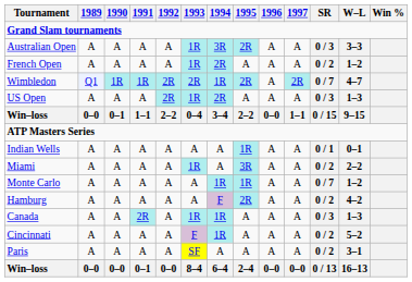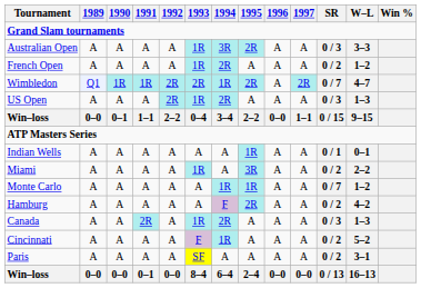Canada | 1994: 1R -> 2R
